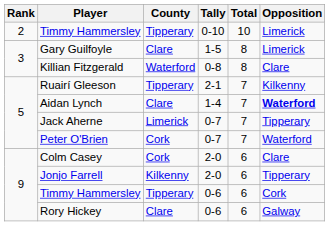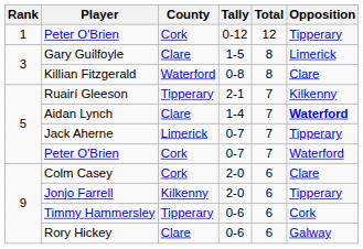+ row: 1 | Peter O'Brien | Cork | 0-12 | 12 | Tipperary
- row: 2 | Timmy Hammersley | Tipperary | 0-10 | 10 | Limerick
